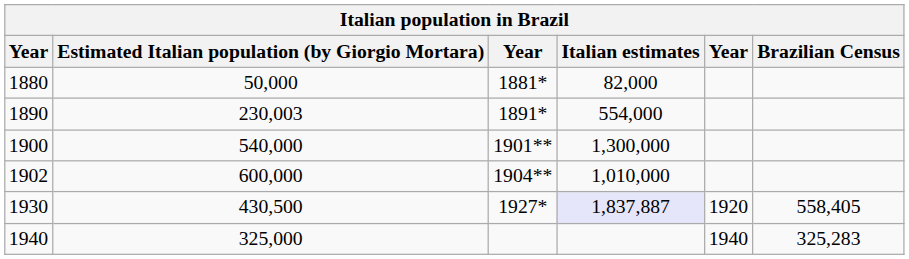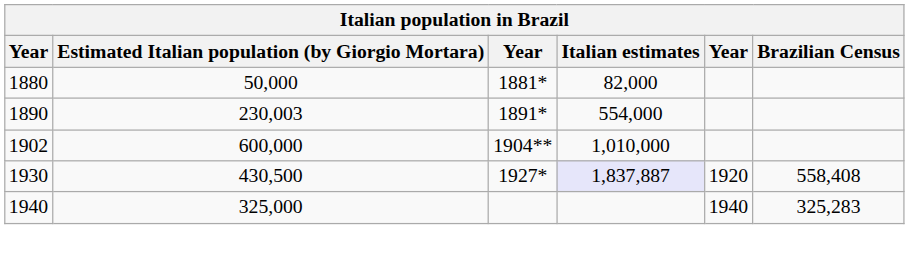- row: 1900 | 540,000 | 1901** | 1,300,000
1930 | Brazilian Census: 558,405 -> 558,408
